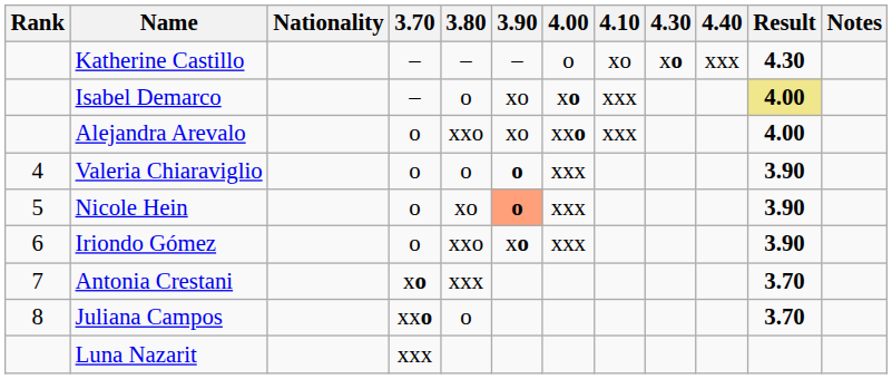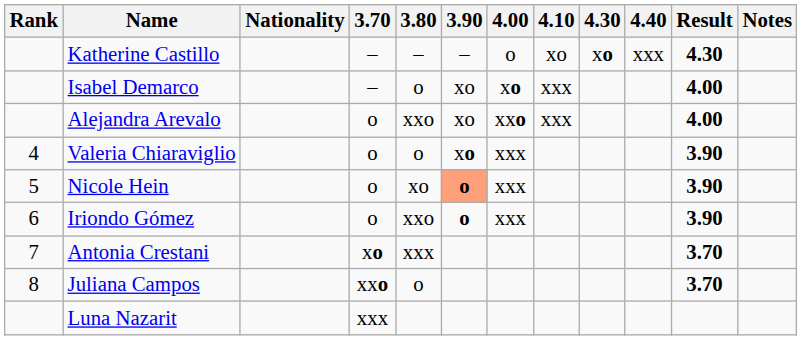Isabel Demarco | Result: khaki background -> no background
Valeria Chiaraviglio | 3.90: o -> xo
Iriondo Gómez | 3.90: xo -> o
